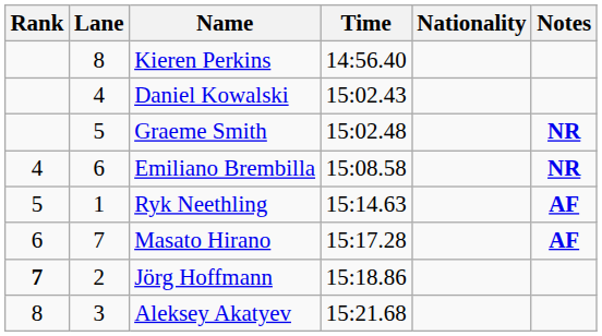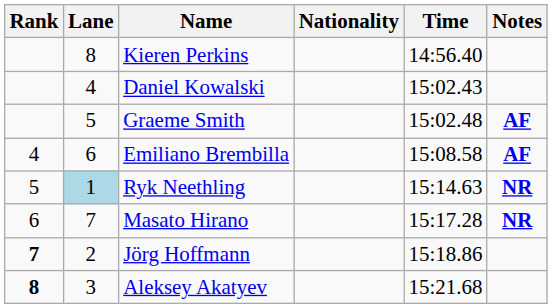columns swapped: Nationality <-> Time
Graeme Smith | Notes: NR -> AF
Emiliano Brembilla | Notes: NR -> AF
Ryk Neethling | Lane: no background -> lightblue background
Ryk Neethling | Notes: AF -> NR
Masato Hirano | Notes: AF -> NR
Aleksey Akatyev | Rank: normal -> bold
